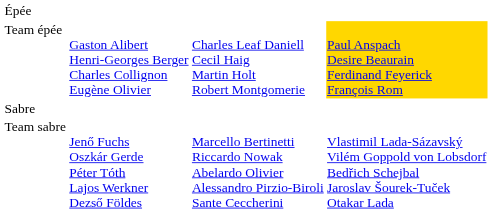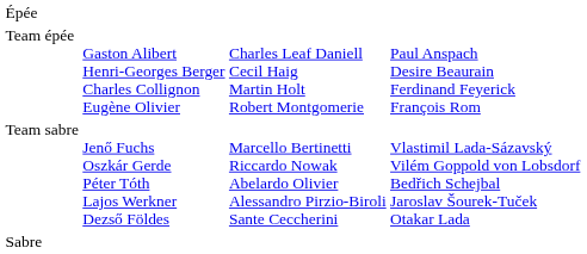Team épée | column 4: gold background -> no background
rows swapped: Sabre <-> Team sabre
